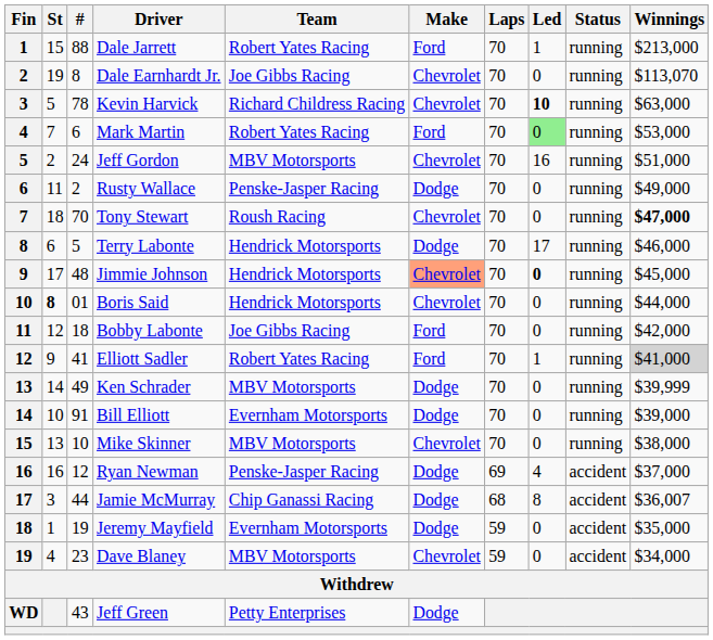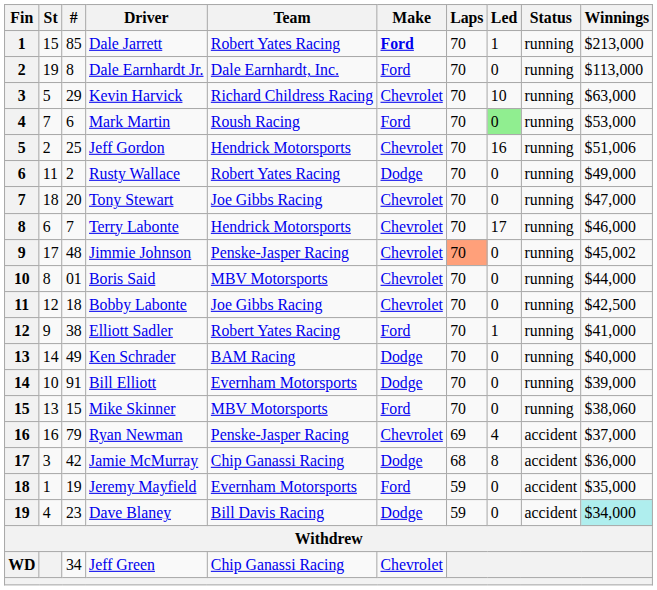Dale Jarrett | #: 88 -> 85
Dale Jarrett | Make: normal -> bold
Dale Earnhardt Jr. | Team: Joe Gibbs Racing -> Dale Earnhardt, Inc.
Dale Earnhardt Jr. | Make: Chevrolet -> Ford
Dale Earnhardt Jr. | Winnings: $113,070 -> $113,000
Kevin Harvick | #: 78 -> 29
Kevin Harvick | Led: bold -> normal
Mark Martin | Team: Robert Yates Racing -> Roush Racing
Jeff Gordon | #: 24 -> 25
Jeff Gordon | Team: MBV Motorsports -> Hendrick Motorsports
Jeff Gordon | Winnings: $51,000 -> $51,006
Rusty Wallace | Team: Penske-Jasper Racing -> Robert Yates Racing
Tony Stewart | #: 70 -> 20
Tony Stewart | Team: Roush Racing -> Joe Gibbs Racing
Tony Stewart | Winnings: bold -> normal
Terry Labonte | #: 5 -> 7
Terry Labonte | Make: Dodge -> Chevrolet
Jimmie Johnson | Team: Hendrick Motorsports -> Penske-Jasper Racing
Jimmie Johnson | Make: lightsalmon background -> no background
Jimmie Johnson | Laps: no background -> lightsalmon background
Jimmie Johnson | Led: bold -> normal
Jimmie Johnson | Winnings: $45,000 -> $45,002
Boris Said | St: bold -> normal
Boris Said | Team: Hendrick Motorsports -> MBV Motorsports
Bobby Labonte | Make: Ford -> Chevrolet
Bobby Labonte | Winnings: $42,000 -> $42,500
Elliott Sadler | #: 41 -> 38
Elliott Sadler | Winnings: lightgrey background -> no background
Ken Schrader | Team: MBV Motorsports -> BAM Racing
Ken Schrader | Winnings: $39,999 -> $40,000
Mike Skinner | #: 10 -> 15
Mike Skinner | Make: Chevrolet -> Ford
Mike Skinner | Winnings: $38,000 -> $38,060
Ryan Newman | #: 12 -> 79
Ryan Newman | Make: Dodge -> Chevrolet
Jamie McMurray | #: 44 -> 42
Jamie McMurray | Winnings: $36,007 -> $36,000
Jeremy Mayfield | Make: Dodge -> Ford
Dave Blaney | Team: MBV Motorsports -> Bill Davis Racing
Dave Blaney | Make: Chevrolet -> Dodge
Dave Blaney | Winnings: no background -> paleturquoise background
Jeff Green | #: 43 -> 34
Jeff Green | Team: Petty Enterprises -> Chip Ganassi Racing
Jeff Green | Make: Dodge -> Chevrolet
